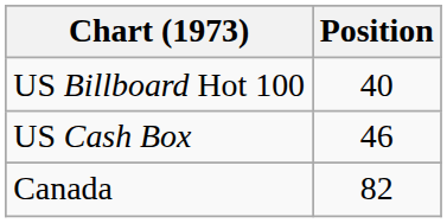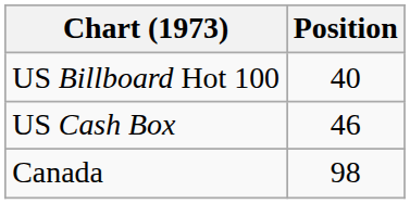Canada | Position: 82 -> 98
